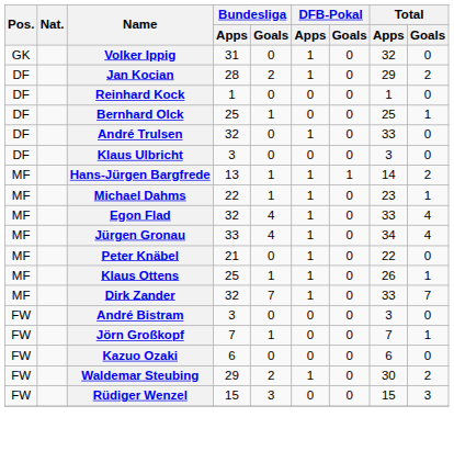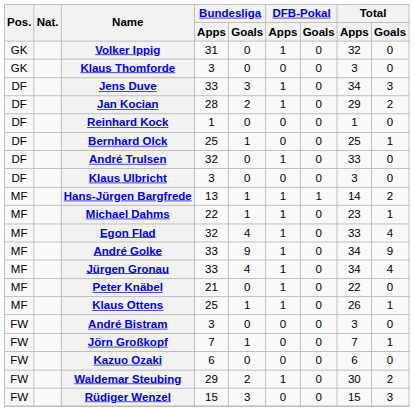+ row: GK | Klaus Thomforde | 3 | 0 | 0 | 0 | 3 | 0
+ row: DF | Jens Duve | 33 | 3 | 1 | 0 | 34 | 3
+ row: MF | André Golke | 33 | 9 | 1 | 0 | 34 | 9
- row: MF | Dirk Zander | 32 | 7 | 1 | 0 | 33 | 7
